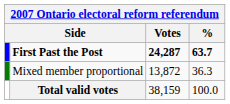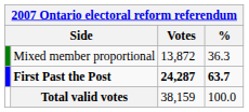rows swapped: First Past the Post <-> Mixed member proportional
